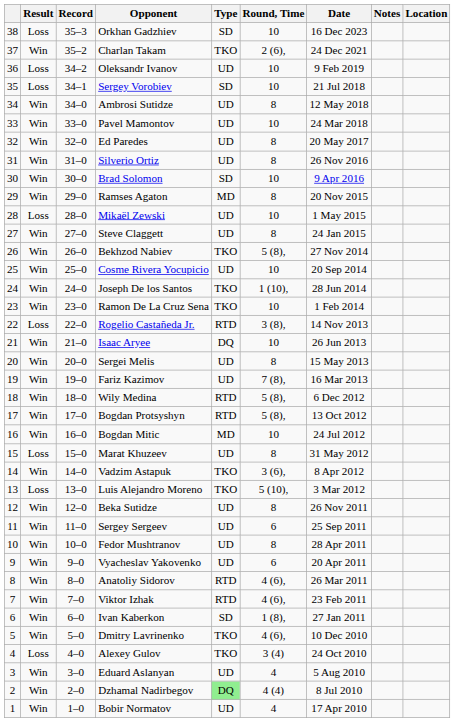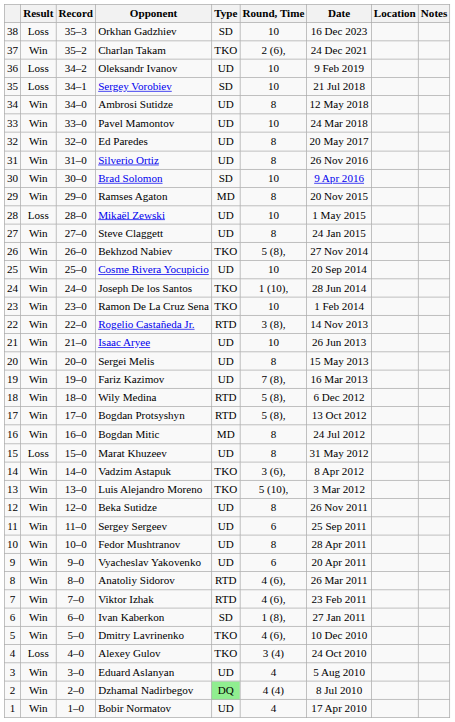columns swapped: Location <-> Notes
Rogelio Castañeda Jr. | Result: Loss -> Win
Isaac Aryee | Type: DQ -> UD
Bogdan Mitic | Round, Time: 10 -> 8
Luis Alejandro Moreno | Result: Loss -> Win
